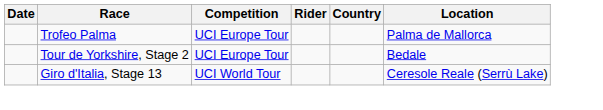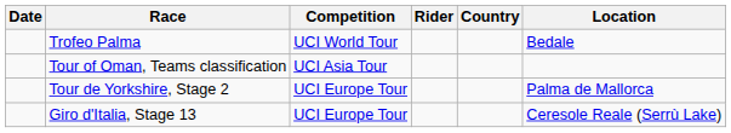Trofeo Palma | Competition: UCI Europe Tour -> UCI World Tour
Trofeo Palma | Location: Palma de Mallorca -> Bedale
+ row: Tour of Oman, Teams classification | UCI Asia Tour
Tour de Yorkshire, Stage 2 | Location: Bedale -> Palma de Mallorca
Giro d'Italia, Stage 13 | Competition: UCI World Tour -> UCI Europe Tour
